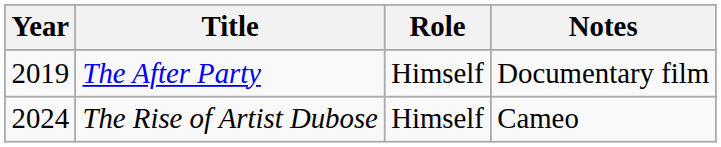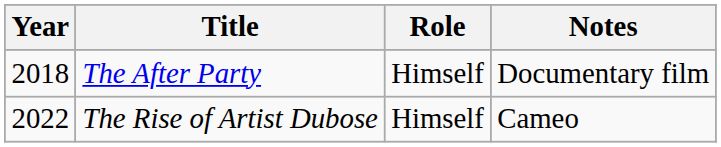The After Party | Year: 2019 -> 2018
The Rise of Artist Dubose | Year: 2024 -> 2022
